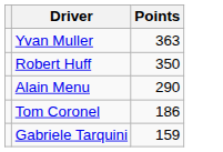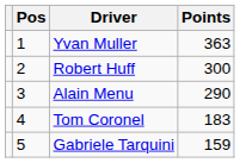+ column: Pos | 1 | 2 | 3 | 4 | 5
Robert Huff | Points: 350 -> 300
Tom Coronel | Points: 186 -> 183
